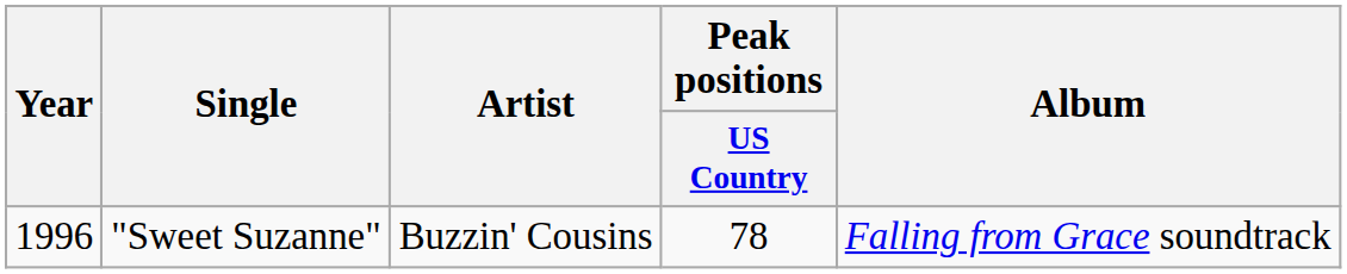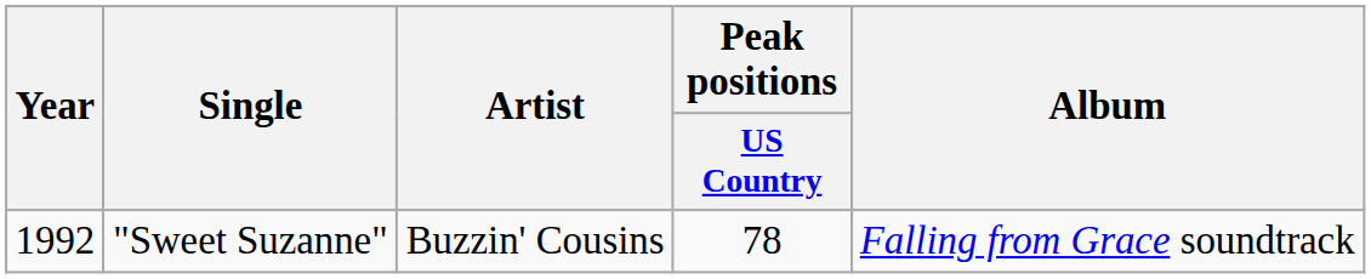"Sweet Suzanne" | Year: 1996 -> 1992
